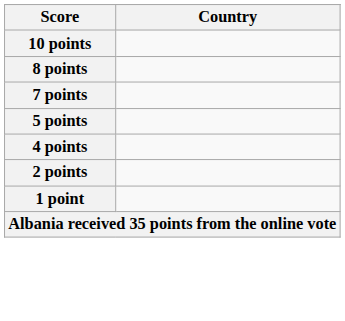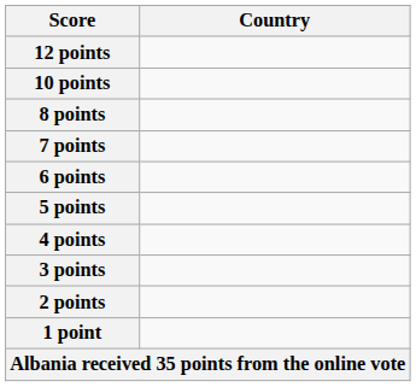+ row: 12 points
+ row: 6 points
+ row: 3 points
